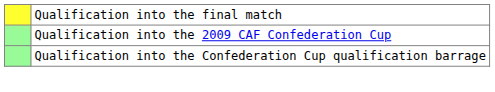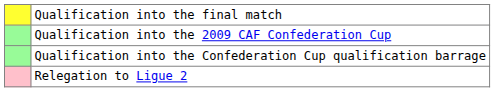+ row: Relegation to Ligue 2
